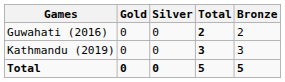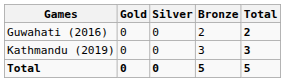columns swapped: Bronze <-> Total
